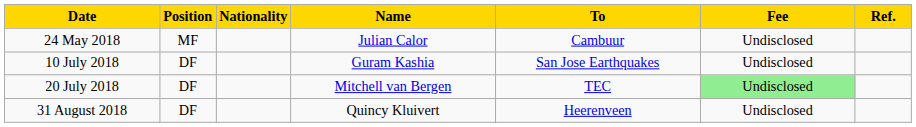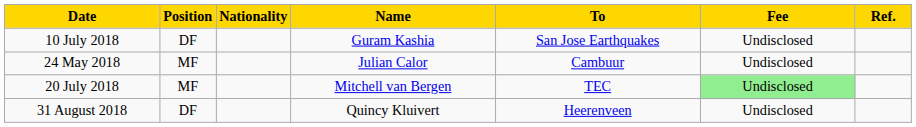rows swapped: 24 May 2018 <-> 10 July 2018
20 July 2018 | Position: DF -> MF
